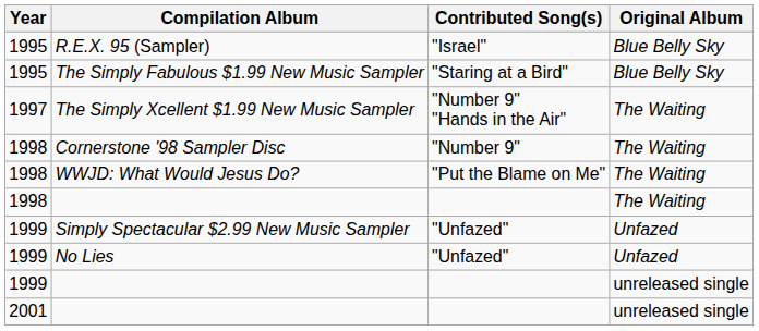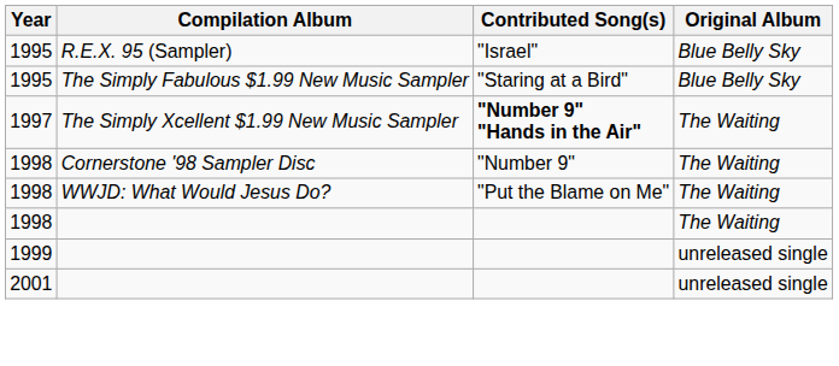The Simply Xcellent $1.99 New Music Sampler | Contributed Song(s): normal -> bold
- row: 1999 | Simply Spectacular $2.99 New Music Sampler | "Unfazed" | Unfazed
- row: 1999 | No Lies | "Unfazed" | Unfazed
